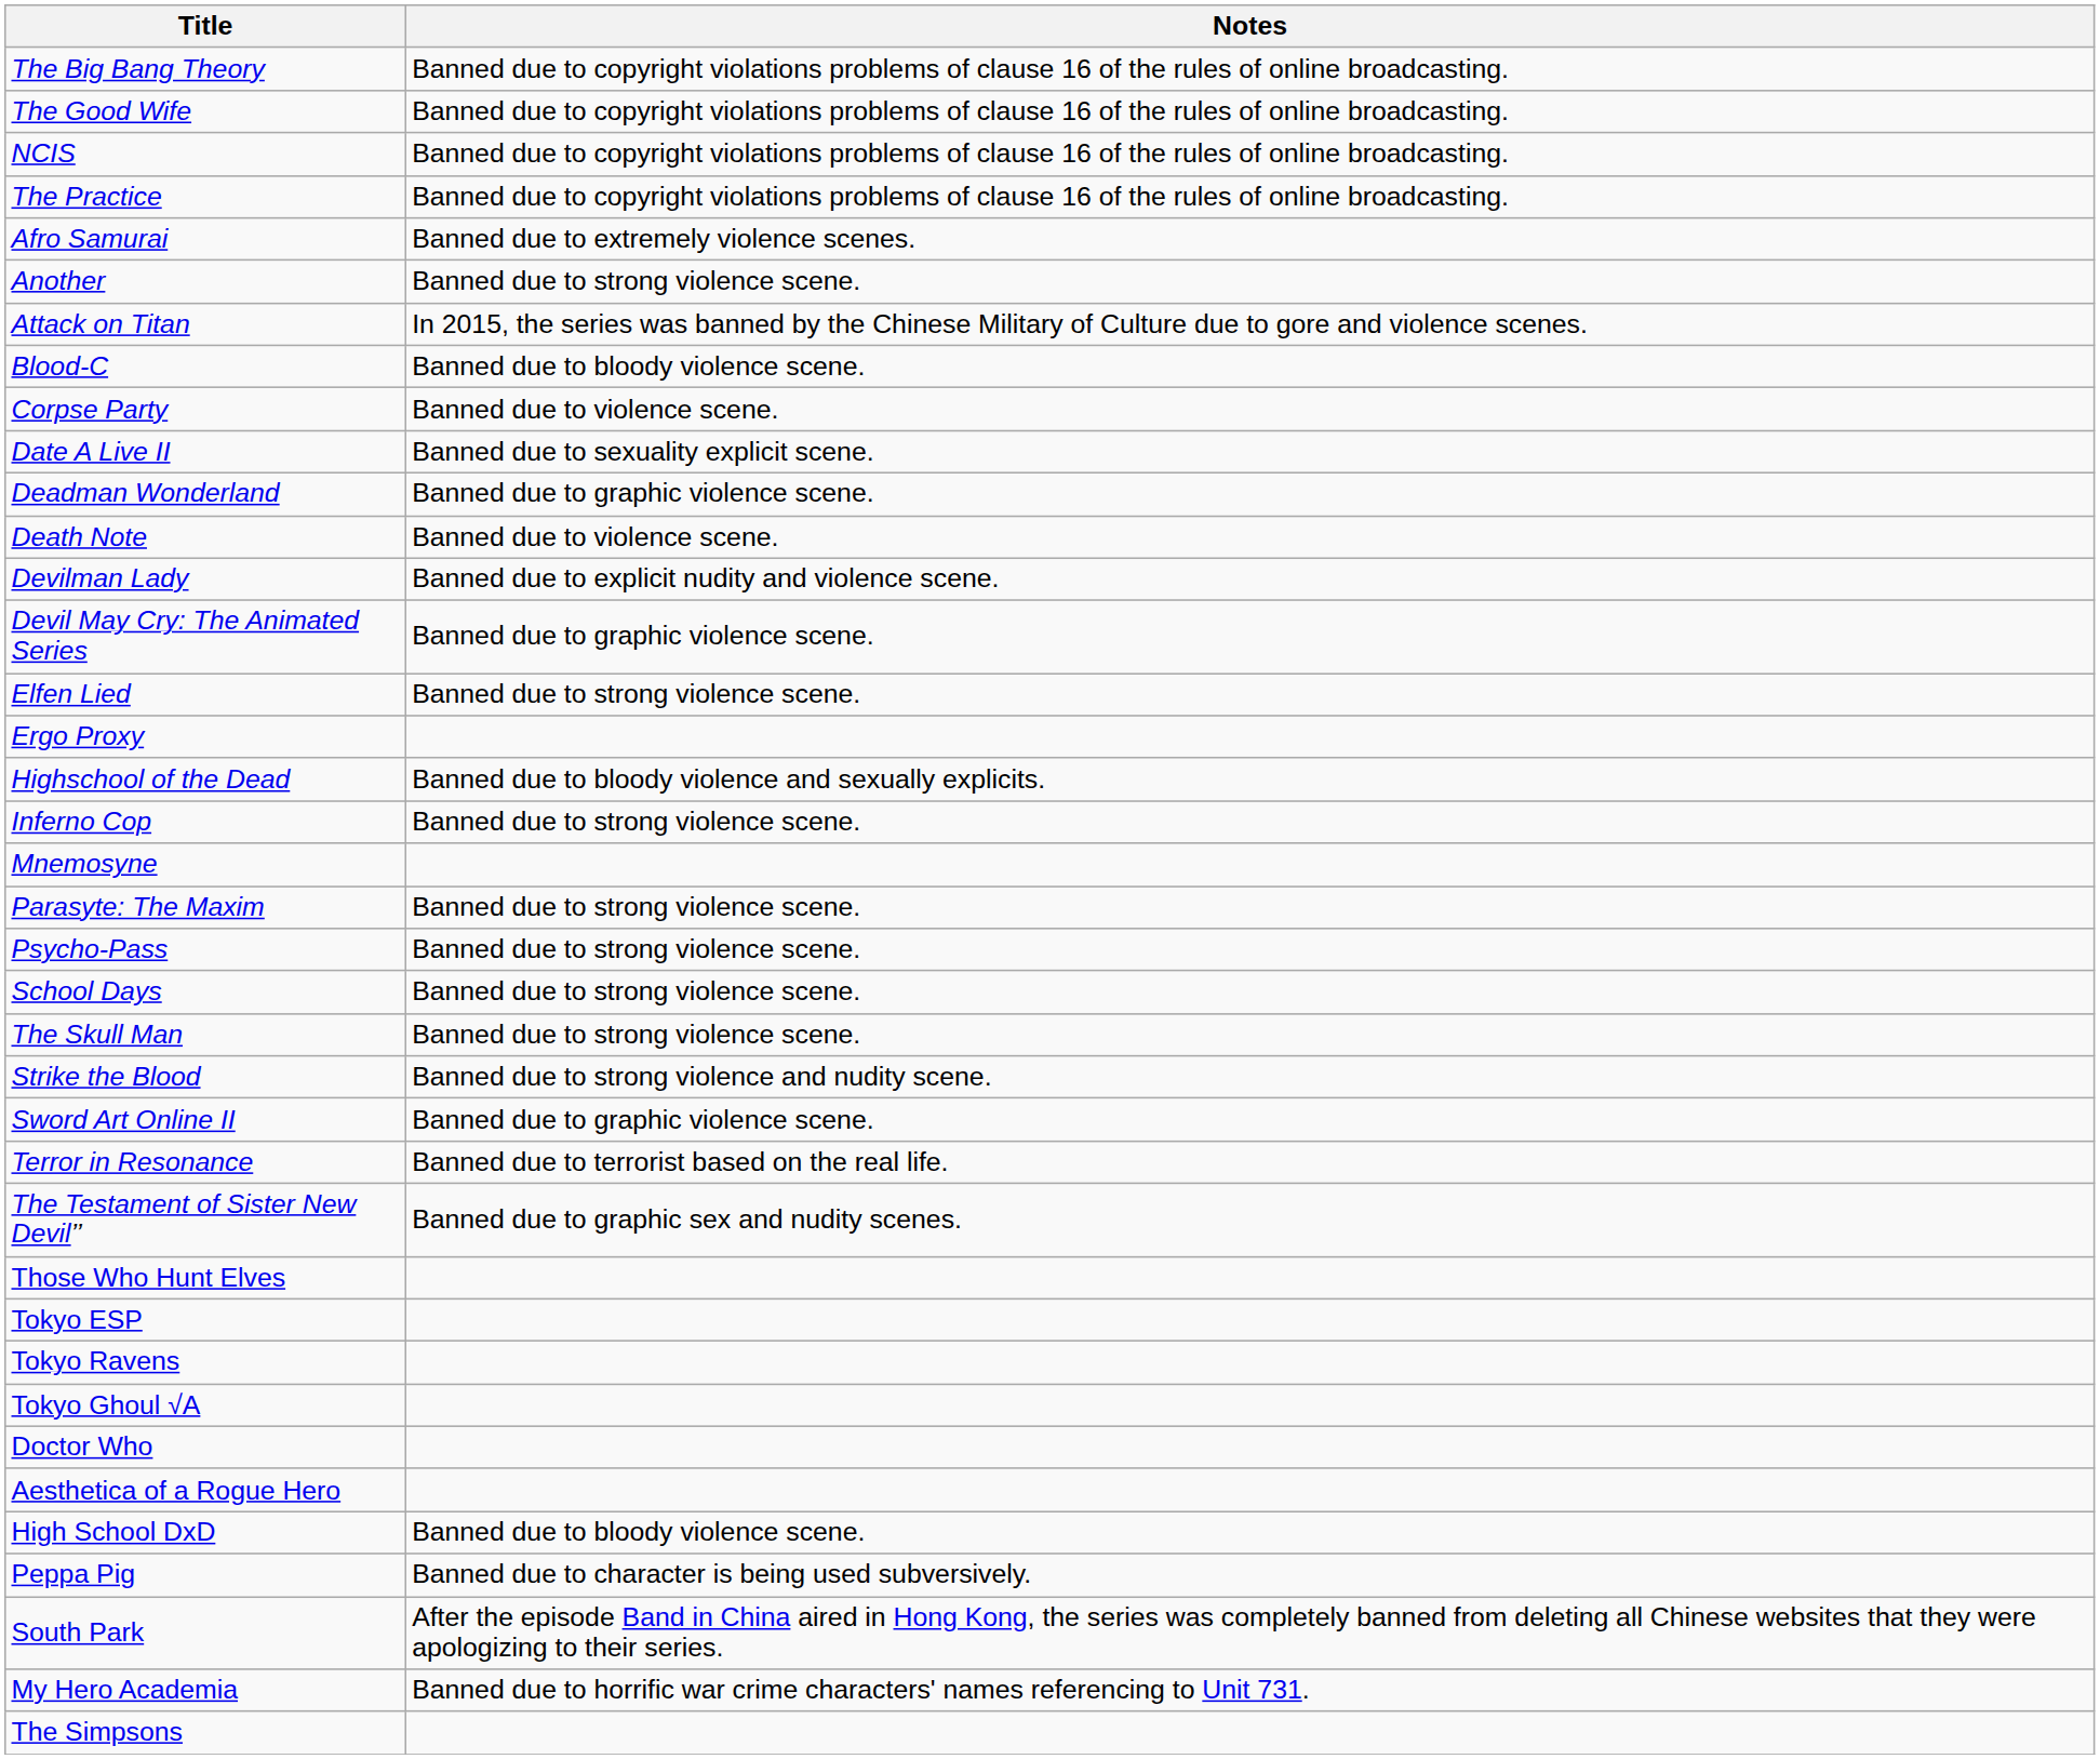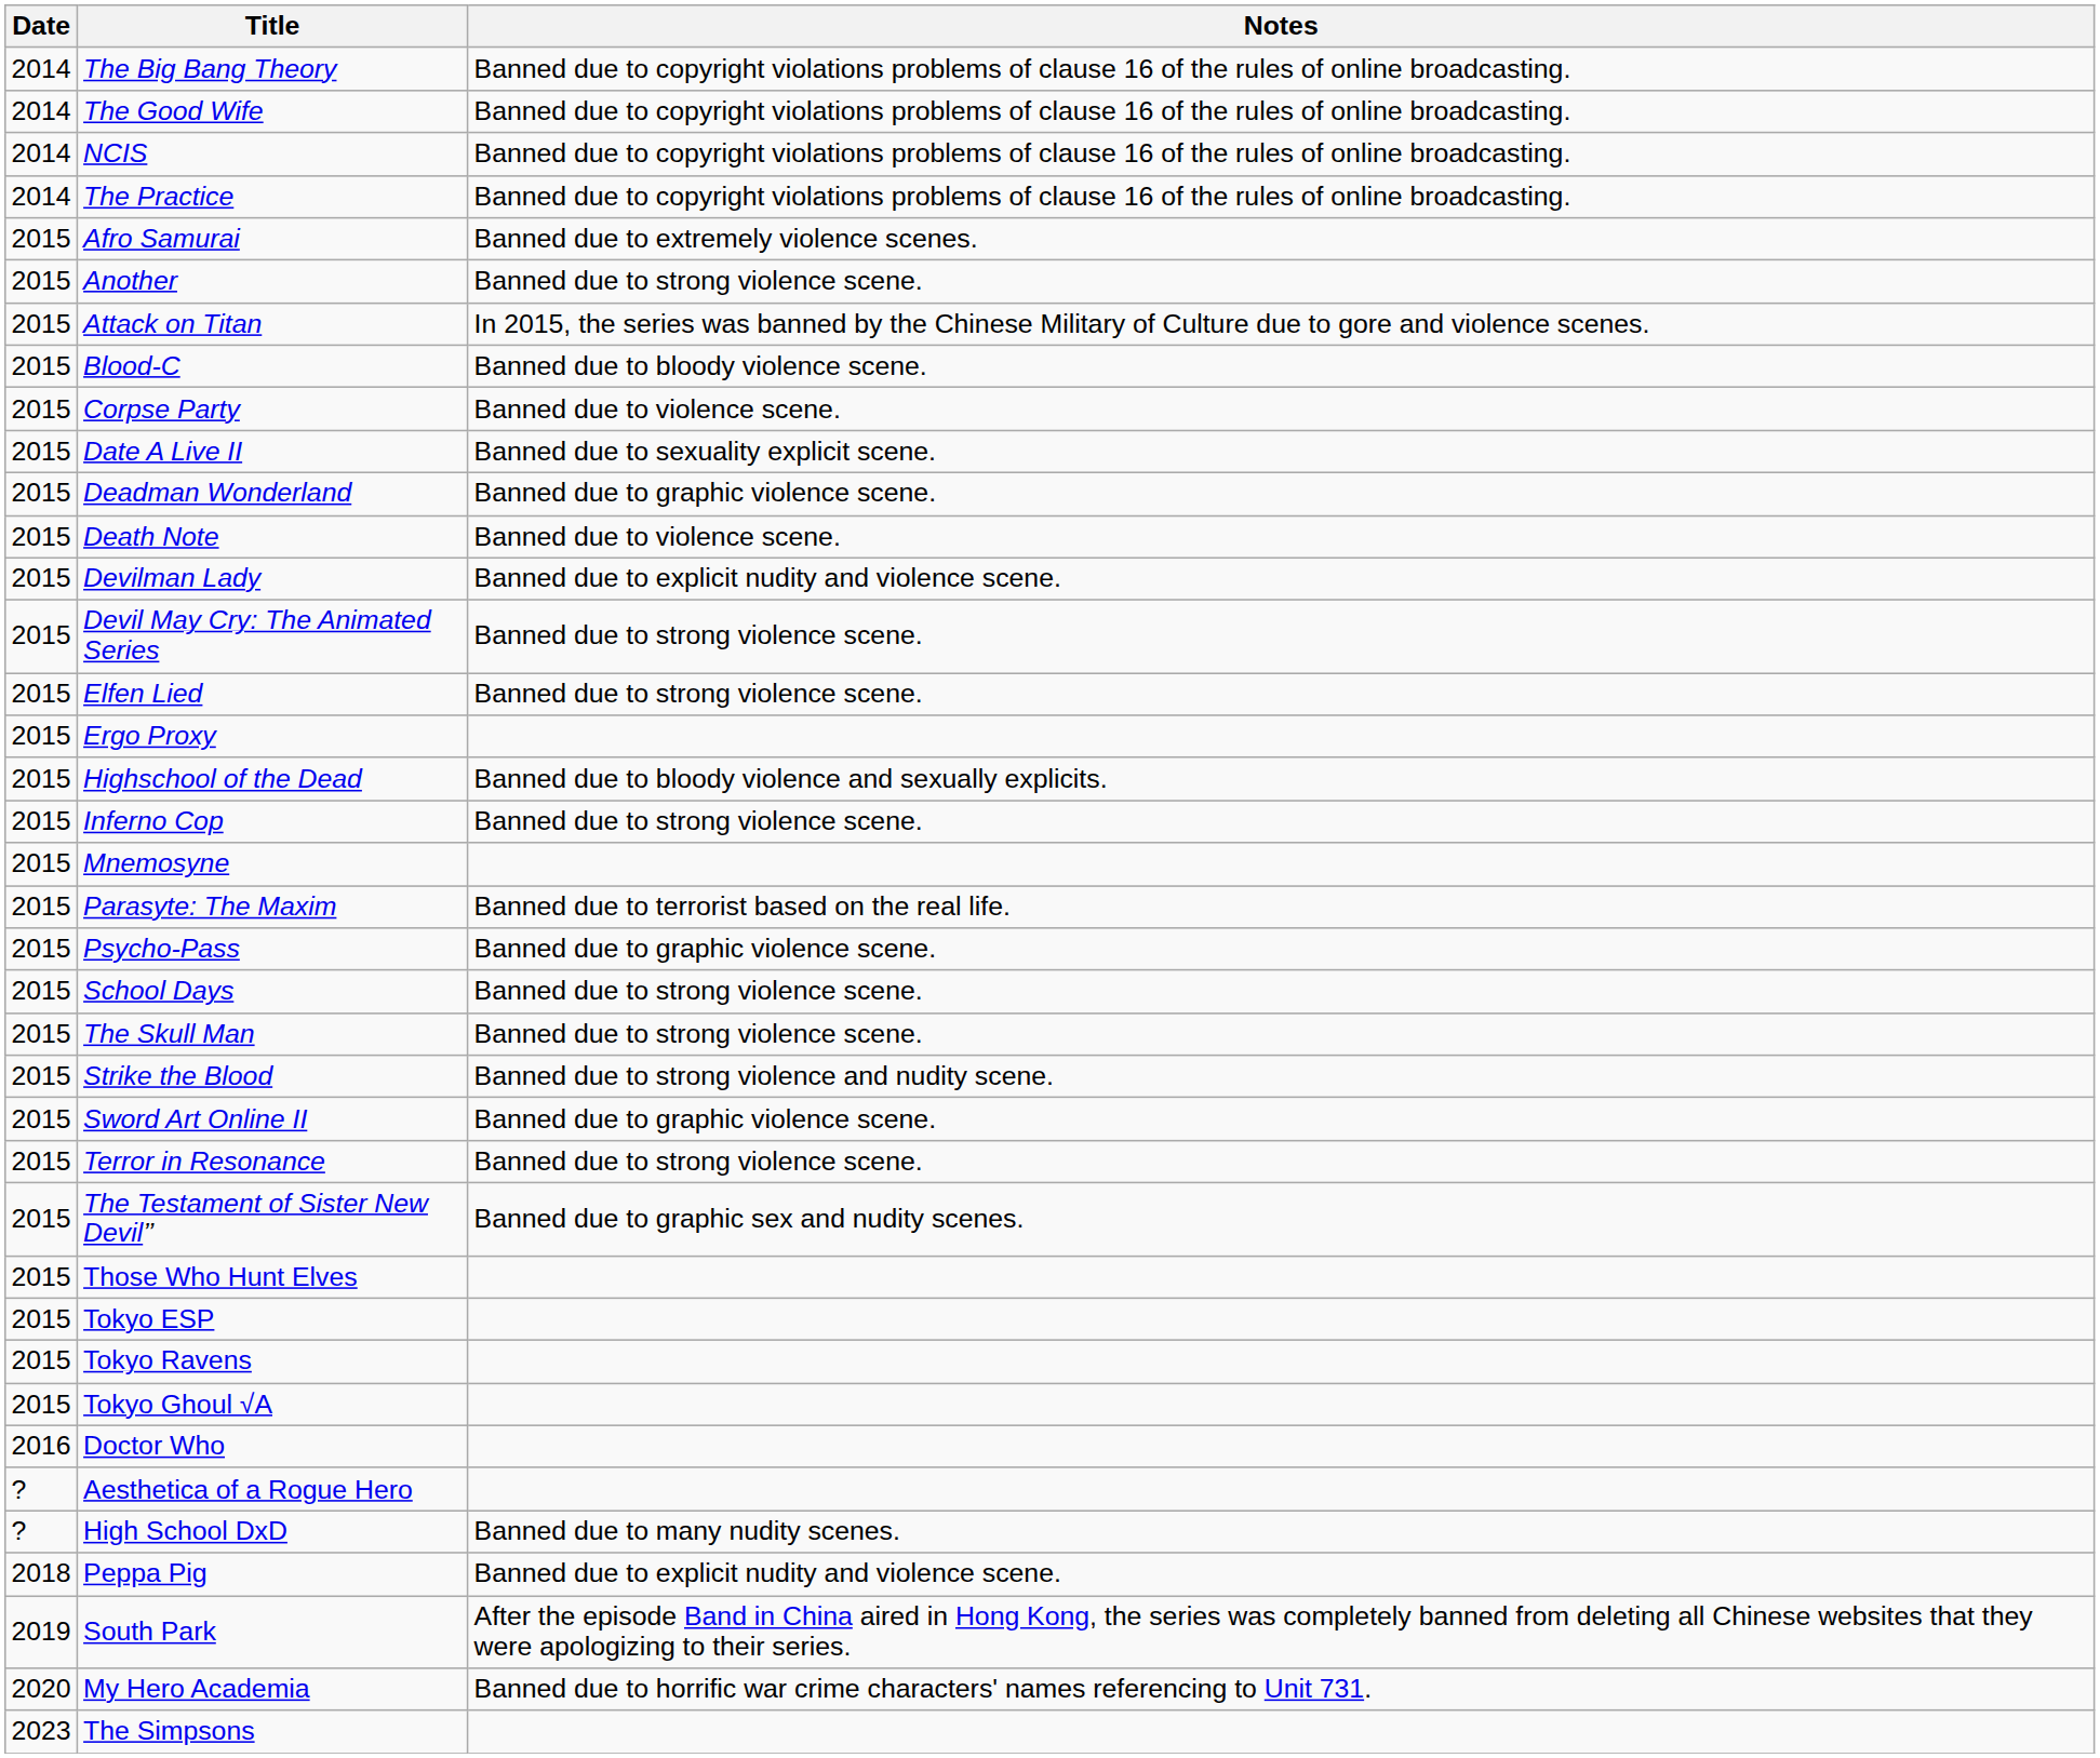+ column: Date | 2014 | 2014 | 2014 | 2014 | 2015 | 2015 | 2015 | 2015 | 2015 | 2015 | 2015 | 2015 | 2015 | 2015 | 2015 | 2015 | 2015 | 2015 | 2015 | 2015 | 2015 | 2015 | 2015 | 2015 | 2015 | 2015 | 2015 | 2015 | 2015 | 2015 | 2015 | 2016 | ? | ? | 2018 | 2019 | 2020 | 2023
Devil May Cry: The Animated Series | Notes: Banned due to graphic violence scene. -> Banned due to strong violence scene.
Parasyte: The Maxim | Notes: Banned due to strong violence scene. -> Banned due to terrorist based on the real life.
Psycho-Pass | Notes: Banned due to strong violence scene. -> Banned due to graphic violence scene.
Terror in Resonance | Notes: Banned due to terrorist based on the real life. -> Banned due to strong violence scene.
High School DxD | Notes: Banned due to bloody violence scene. -> Banned due to many nudity scenes.
Peppa Pig | Notes: Banned due to character is being used subversively. -> Banned due to explicit nudity and violence scene.
